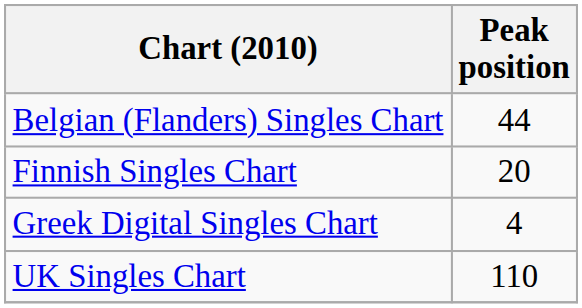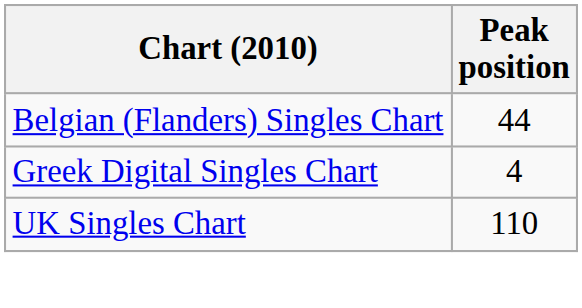- row: Finnish Singles Chart | 20
